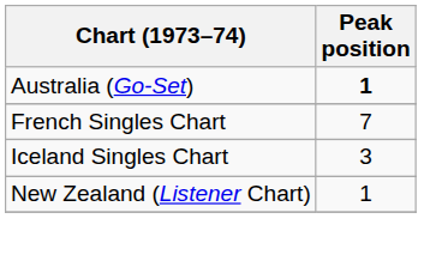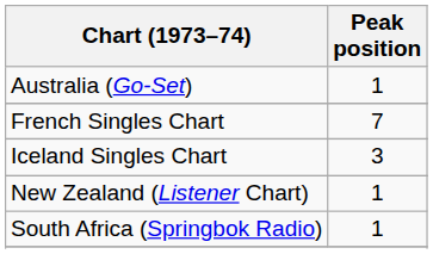Australia (Go-Set) | Peak position: bold -> normal
+ row: South Africa (Springbok Radio) | 1
